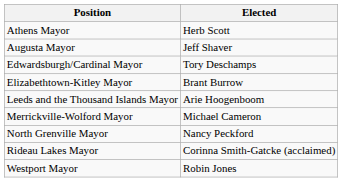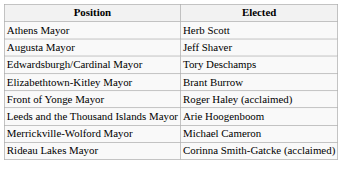+ row: Front of Yonge Mayor | Roger Haley (acclaimed)
- row: North Grenville Mayor | Nancy Peckford
- row: Westport Mayor | Robin Jones
